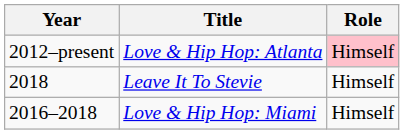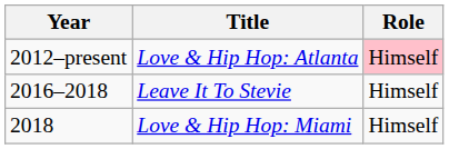Leave It To Stevie | Year: 2018 -> 2016–2018
Love & Hip Hop: Miami | Year: 2016–2018 -> 2018
